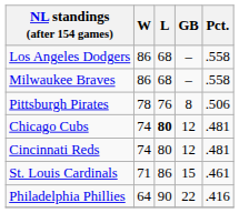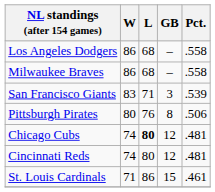+ row: San Francisco Giants | 83 | 71 | 3 | .539
Pittsburgh Pirates | W: 78 -> 80
- row: Philadelphia Phillies | 64 | 90 | 22 | .416
